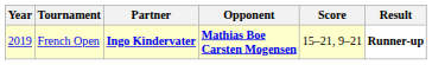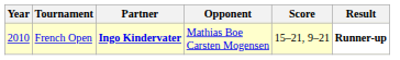French Open | Year: 2019 -> 2010
French Open | Opponent: bold -> normal
